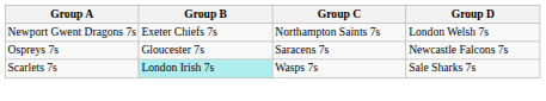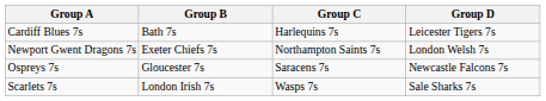+ row: Cardiff Blues 7s | Bath 7s | Harlequins 7s | Leicester Tigers 7s
Scarlets 7s | Group B: paleturquoise background -> no background
